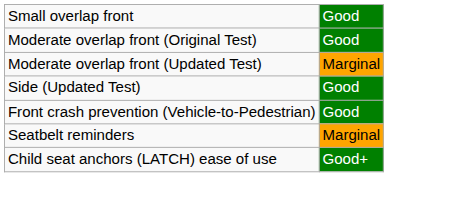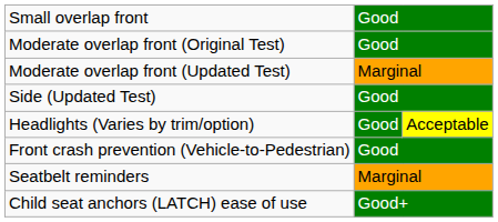+ row: Headlights (Varies by trim/option) | Good | Acceptable
